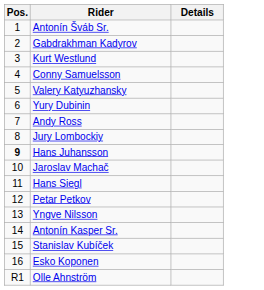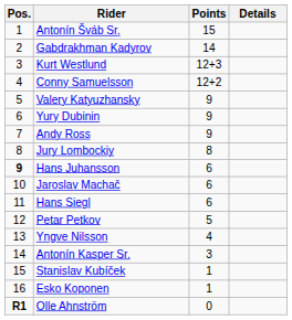+ column: Points | 15 | 14 | 12+3 | 12+2 | 9 | 9 | 9 | 8 | 6 | 6 | 6 | 5 | 4 | 3 | 1 | 1 | 0
Olle Ahnström | Pos.: normal -> bold
